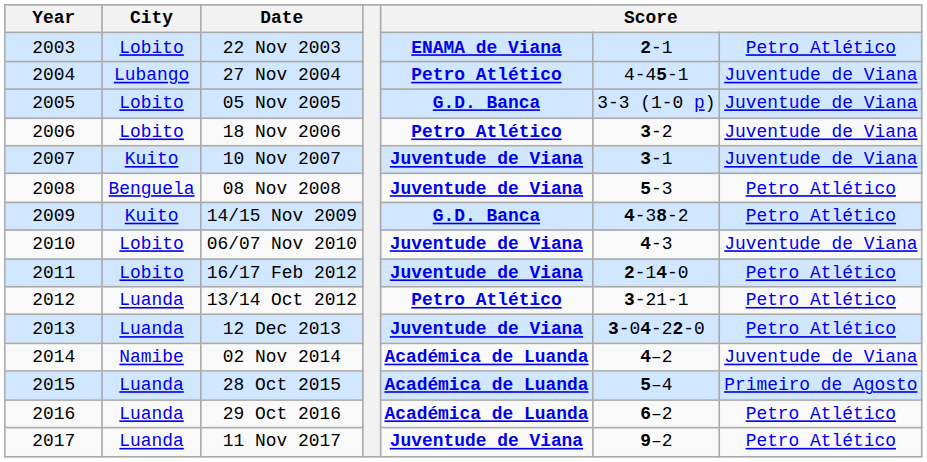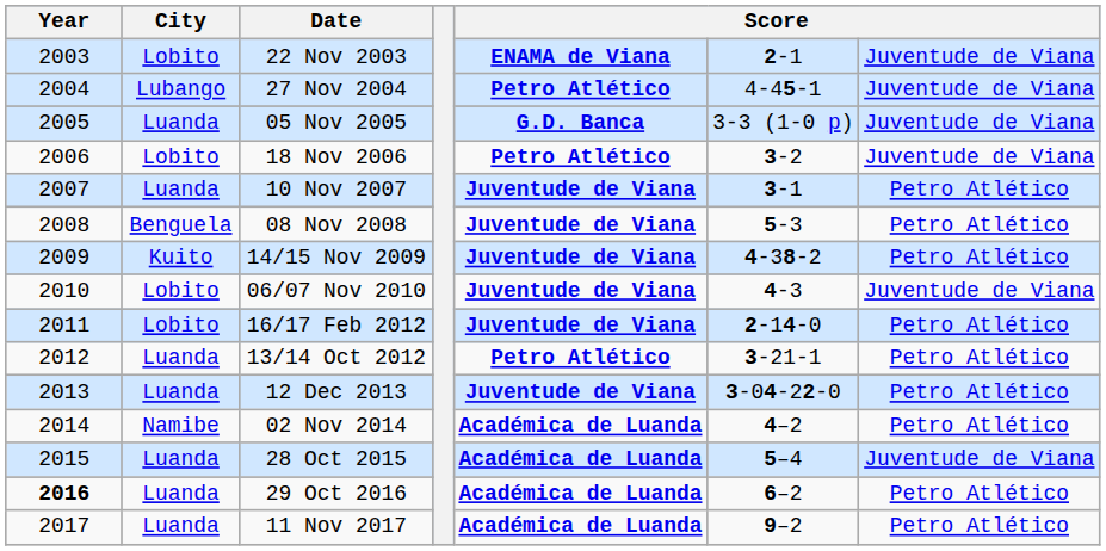22 Nov 2003 | column 7: Petro Atlético -> Juventude de Viana
05 Nov 2005 | City: Lobito -> Luanda
10 Nov 2007 | City: Kuito -> Luanda
10 Nov 2007 | column 7: Juventude de Viana -> Petro Atlético
14/15 Nov 2009 | column 5: G.D. Banca -> Juventude de Viana
02 Nov 2014 | column 7: Juventude de Viana -> Petro Atlético
28 Oct 2015 | column 7: Primeiro de Agosto -> Juventude de Viana
29 Oct 2016 | Year: normal -> bold
11 Nov 2017 | column 5: Juventude de Viana -> Académica de Luanda
